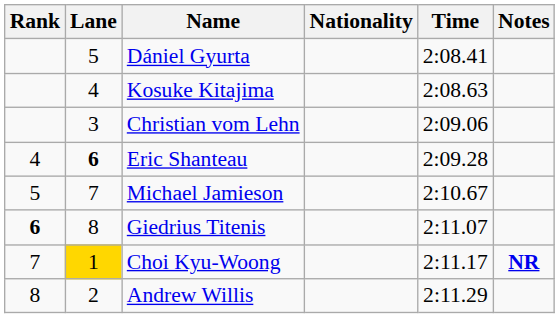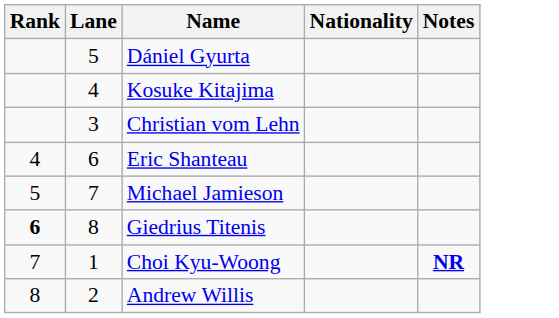- column: Time | 2:08.41 | 2:08.63 | 2:09.06 | 2:09.28 | 2:10.67 | 2:11.07 | 2:11.17 | 2:11.29
Eric Shanteau | Lane: bold -> normal
Choi Kyu-Woong | Lane: gold background -> no background
